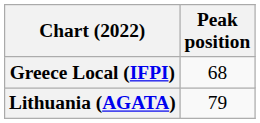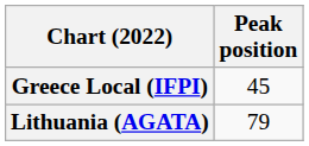Greece Local (IFPI) | Peak position: 68 -> 45
